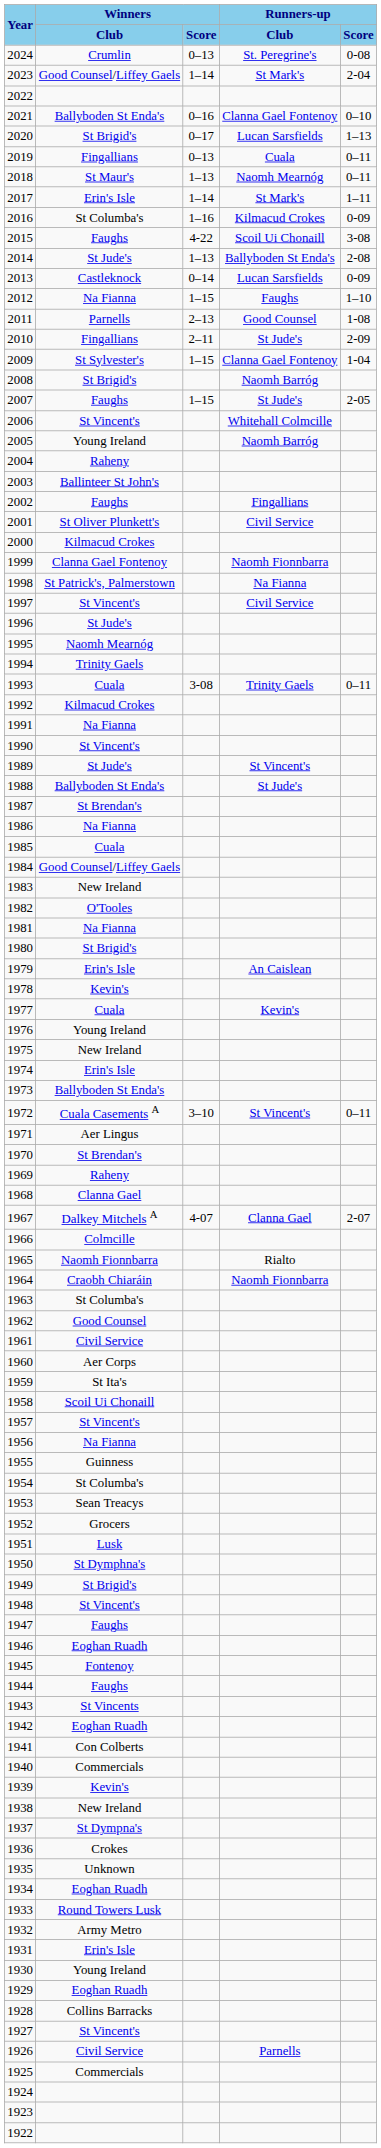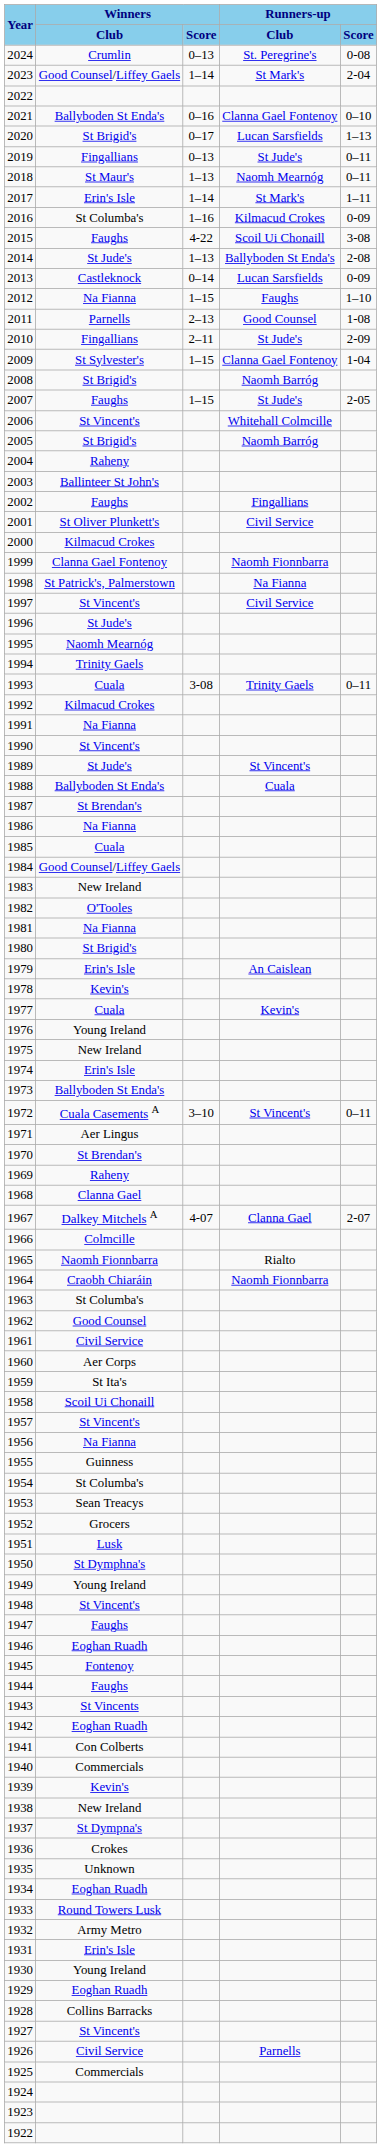2019 | Runners-up / Club: Cuala -> St Jude's
2005 | Winners / Club: Young Ireland -> St Brigid's
1988 | Runners-up / Club: St Jude's -> Cuala
1949 | Winners / Club: St Brigid's -> Young Ireland
